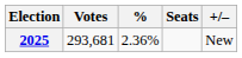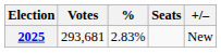2025 | %: 2.36% -> 2.83%
